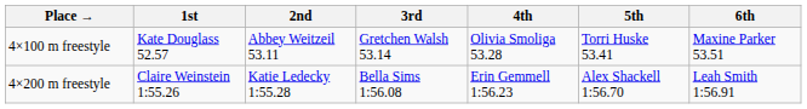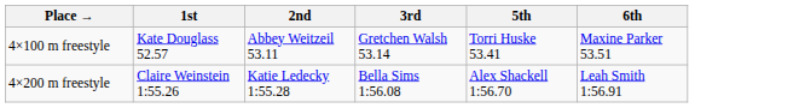- column: 4th | Olivia Smoliga 53.28 | Erin Gemmell 1:56.23
